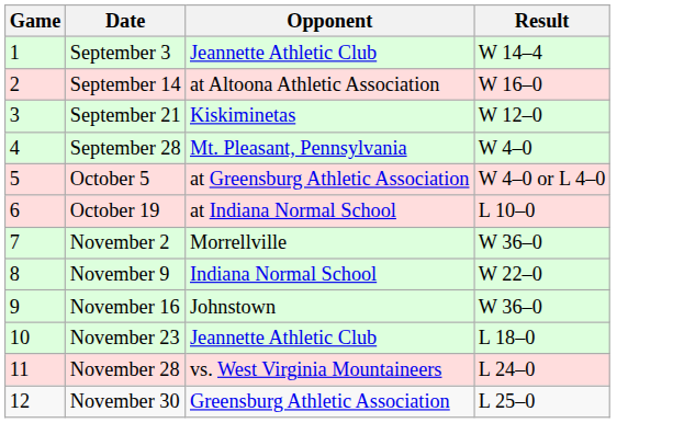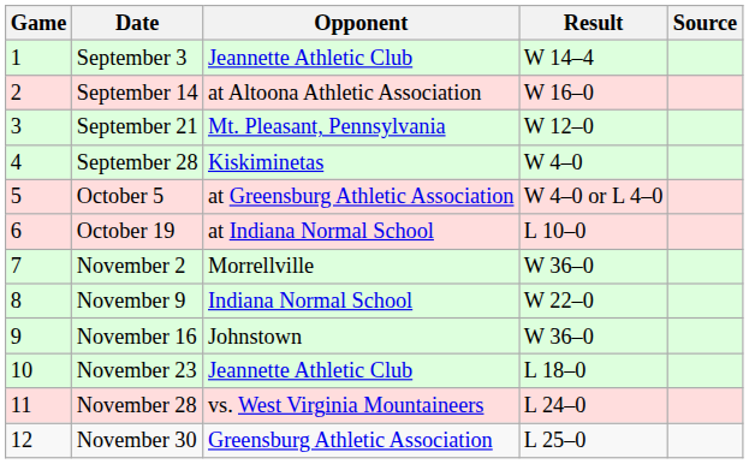+ column: Source
September 21 | Opponent: Kiskiminetas -> Mt. Pleasant, Pennsylvania
September 28 | Opponent: Mt. Pleasant, Pennsylvania -> Kiskiminetas
